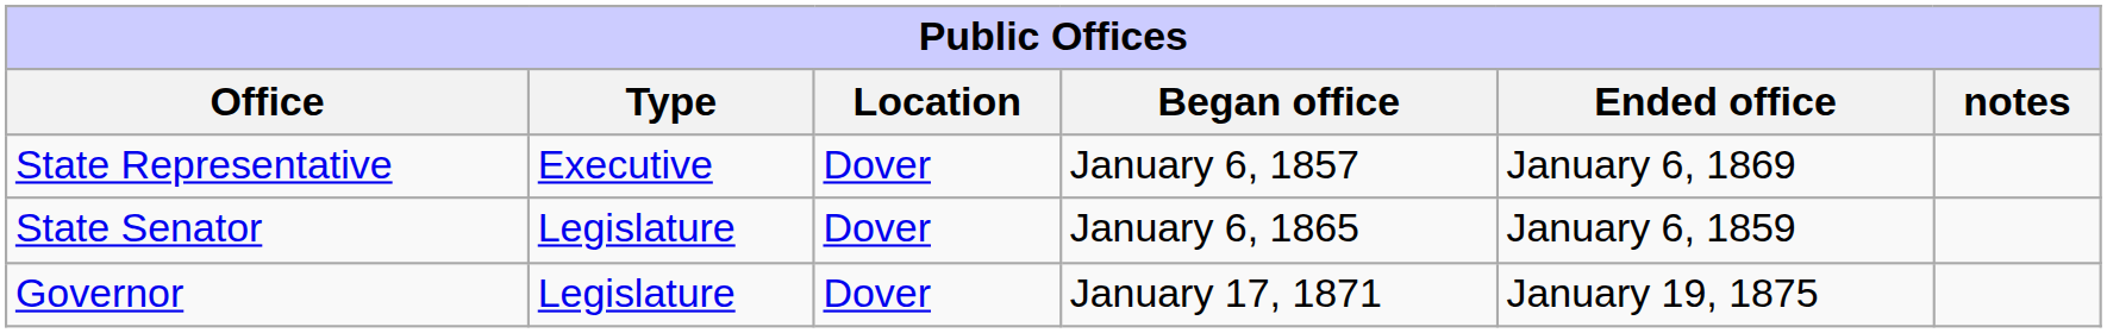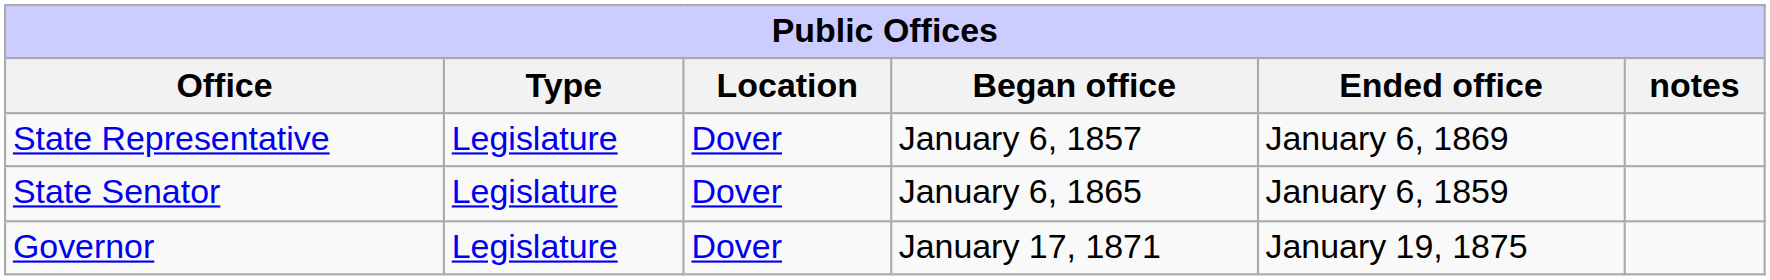State Representative | Type: Executive -> Legislature
